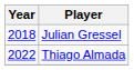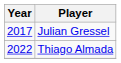Julian Gressel | Year: 2018 -> 2017
